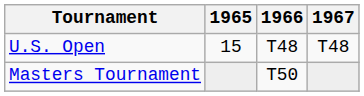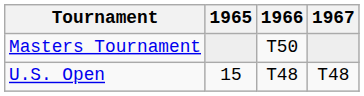rows swapped: Masters Tournament <-> U.S. Open
